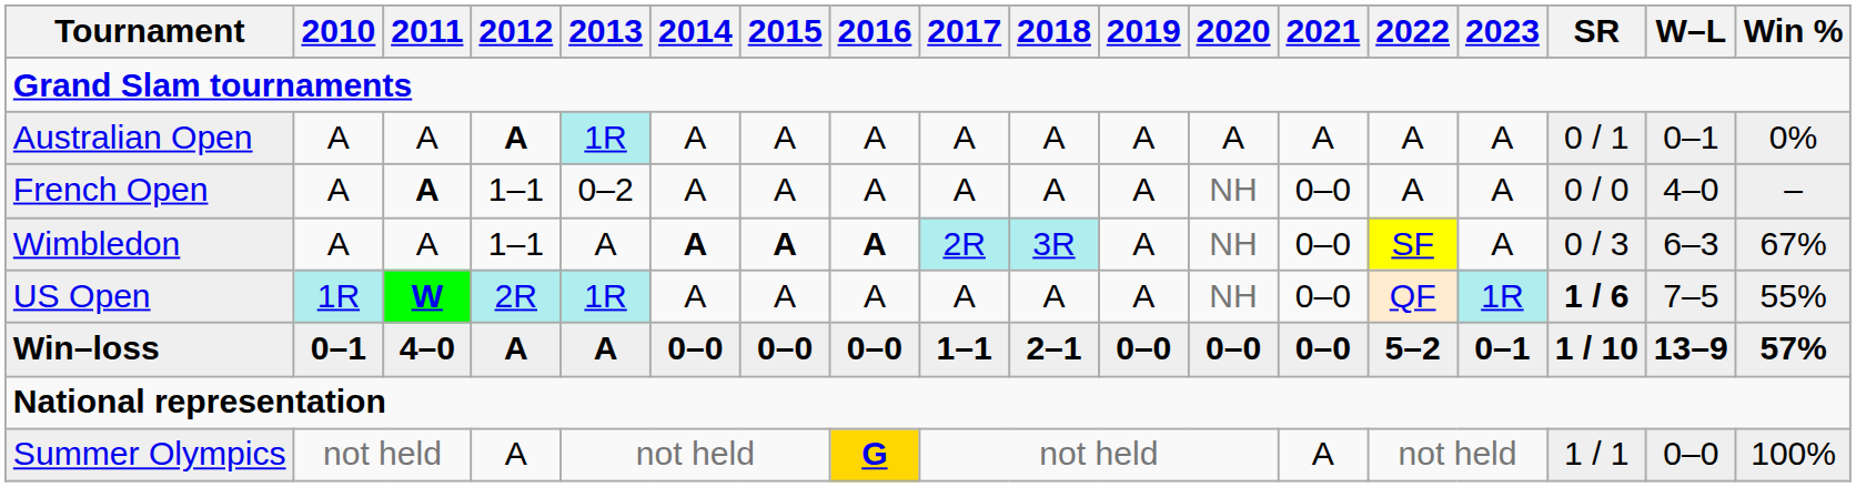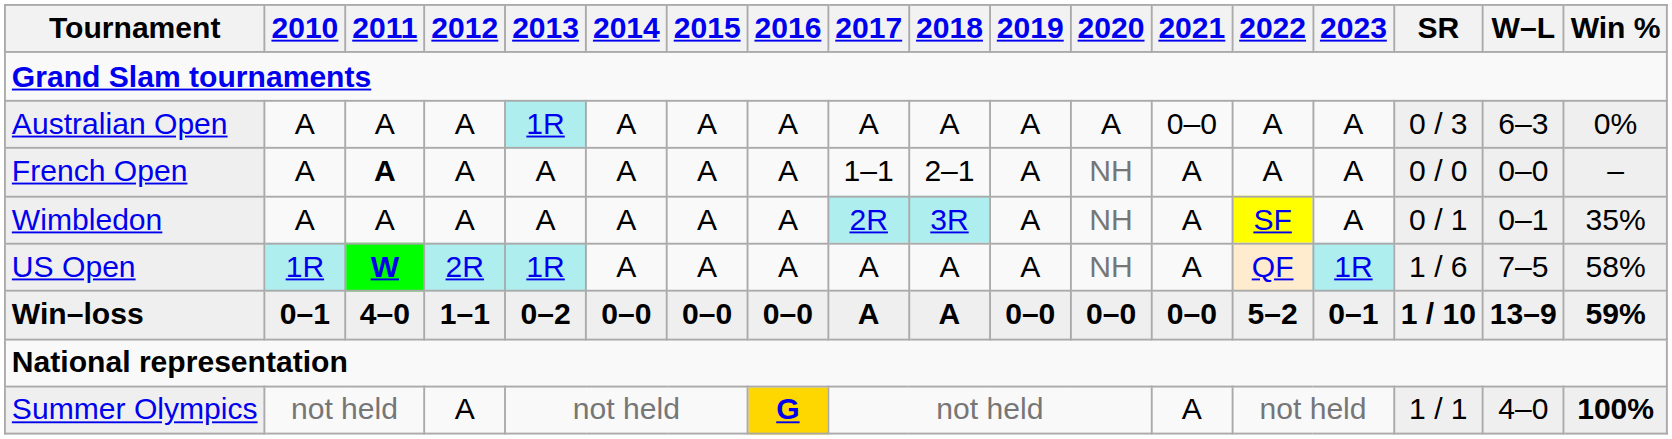Australian Open | 2012: bold -> normal
Australian Open | 2021: A -> 0–0
Australian Open | SR: 0 / 1 -> 0 / 3
Australian Open | W–L: 0–1 -> 6–3
French Open | 2012: 1–1 -> A
French Open | 2013: 0–2 -> A
French Open | 2017: A -> 1–1
French Open | 2018: A -> 2–1
French Open | 2021: 0–0 -> A
French Open | W–L: 4–0 -> 0–0
Wimbledon | 2012: 1–1 -> A
Wimbledon | 2014: bold -> normal
Wimbledon | 2015: bold -> normal
Wimbledon | 2016: bold -> normal
Wimbledon | 2021: 0–0 -> A
Wimbledon | SR: 0 / 3 -> 0 / 1
Wimbledon | W–L: 6–3 -> 0–1
Wimbledon | Win %: 67% -> 35%
US Open | 2021: 0–0 -> A
US Open | SR: bold -> normal
US Open | Win %: 55% -> 58%
Win–loss | 2012: A -> 1–1
Win–loss | 2013: A -> 0–2
Win–loss | 2017: 1–1 -> A
Win–loss | 2018: 2–1 -> A
Win–loss | Win %: 57% -> 59%
Summer Olympics | W–L: 0–0 -> 4–0
Summer Olympics | Win %: normal -> bold
